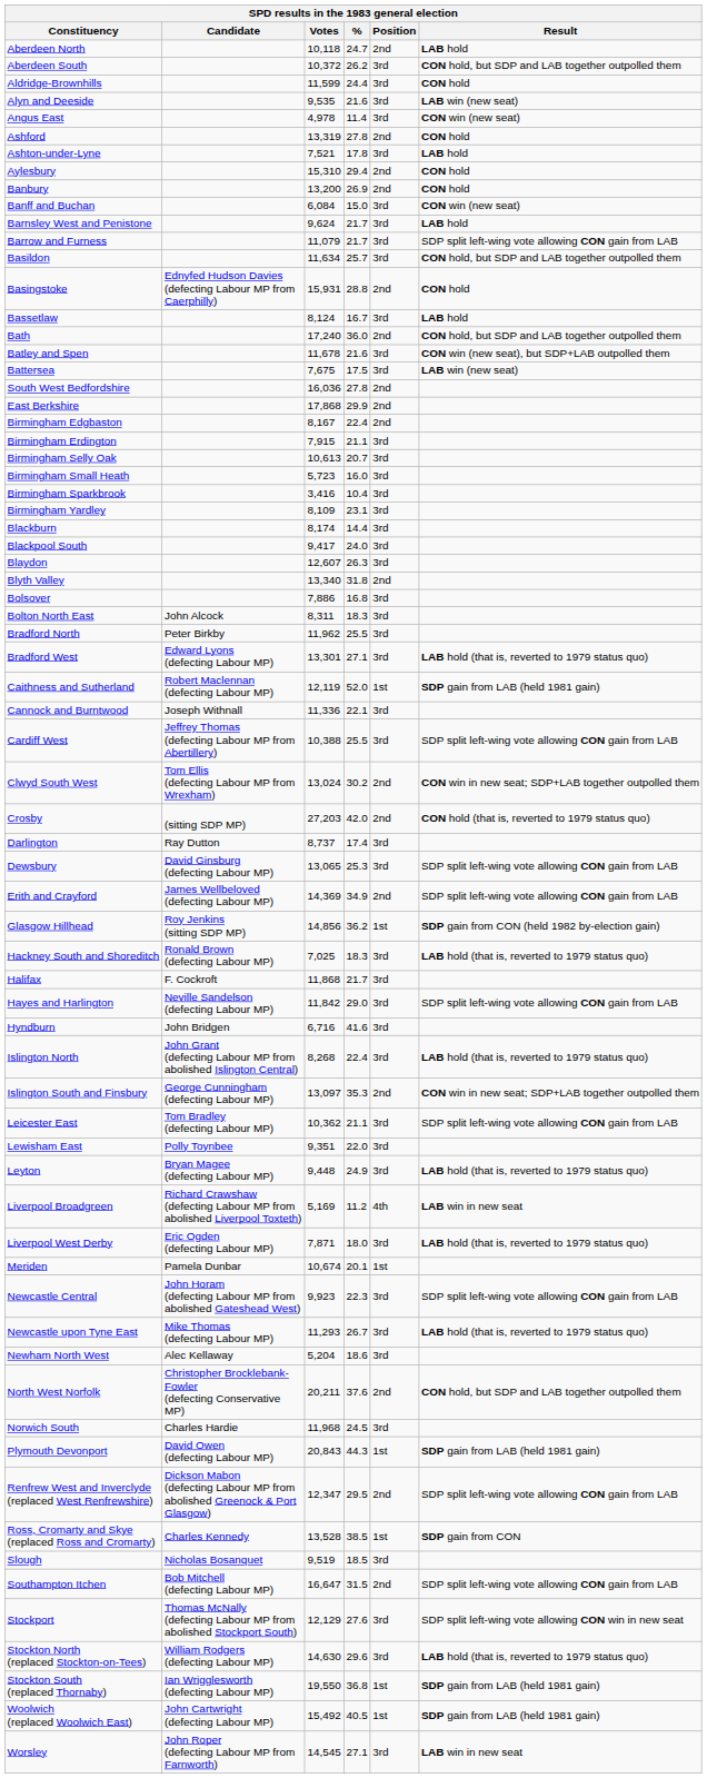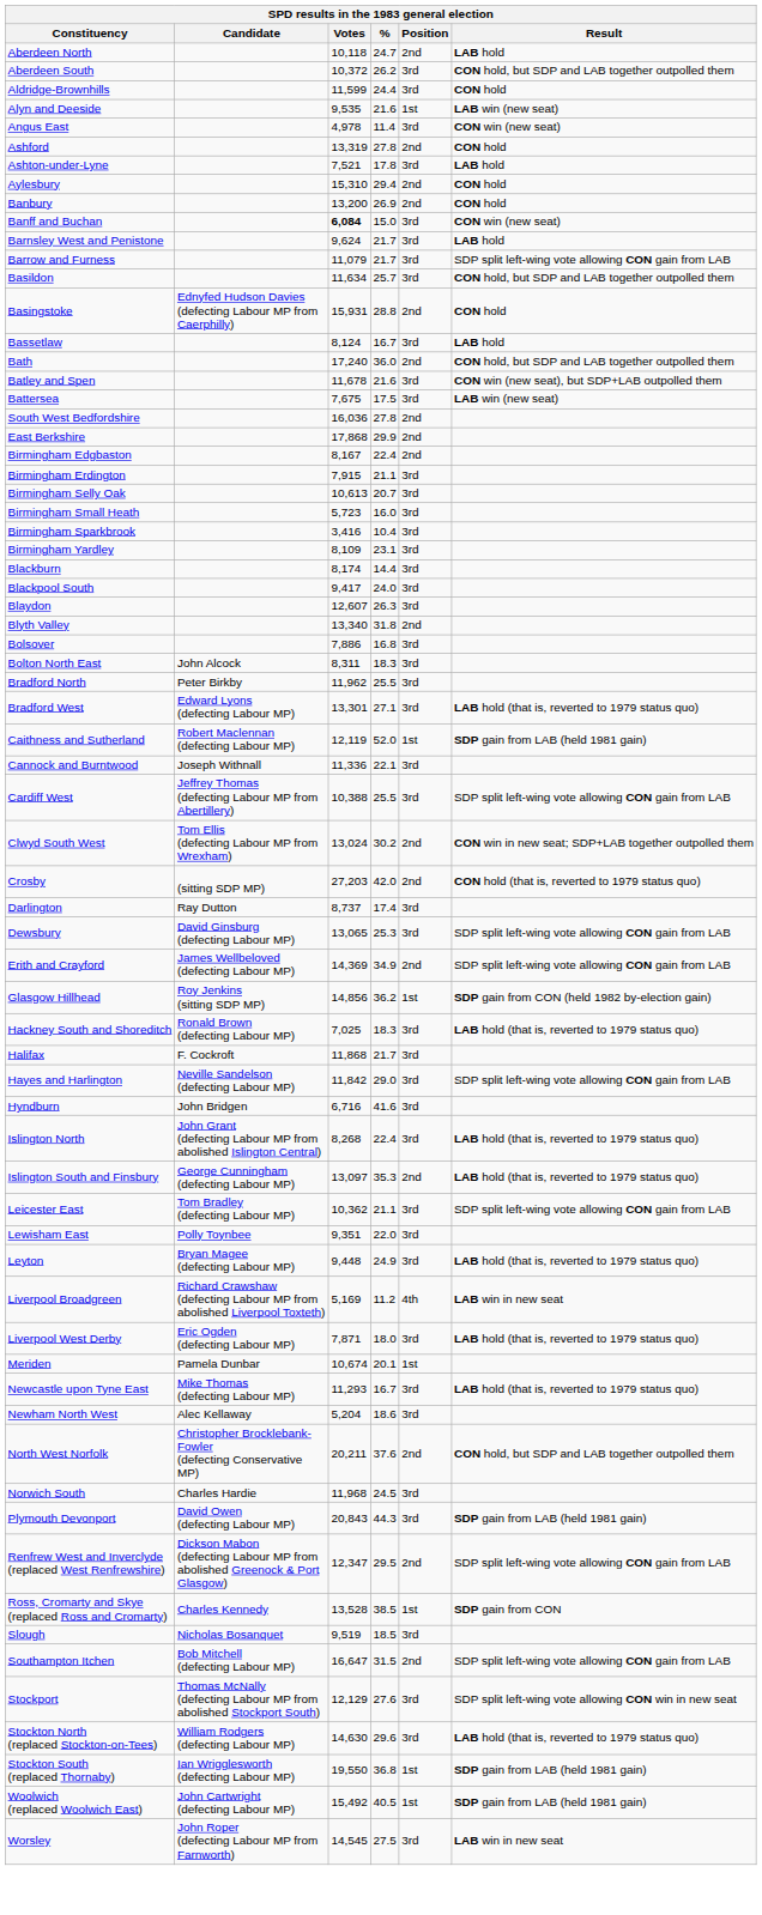Alyn and Deeside | Position: 3rd -> 1st
Banff and Buchan | Votes: normal -> bold
Islington South and Finsbury | Result: CON win in new seat; SDP+LAB together outpolled them -> LAB hold (that is, reverted to 1979 status quo)
- row: Newcastle Central | John Horam (defecting Labour MP from abolished Gateshead West) | 9,923 | 22.3 | 3rd | SDP split left-wing vote allowing CON gain from LAB
Newcastle upon Tyne East | %: 26.7 -> 16.7
Plymouth Devonport | Position: 1st -> 3rd
Worsley | %: 27.1 -> 27.5
